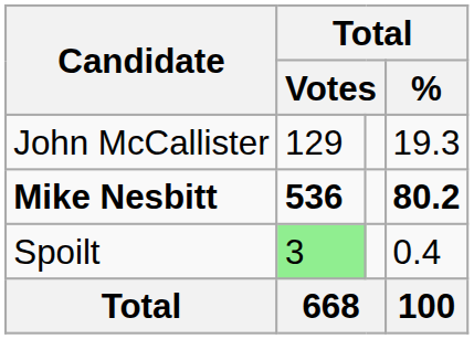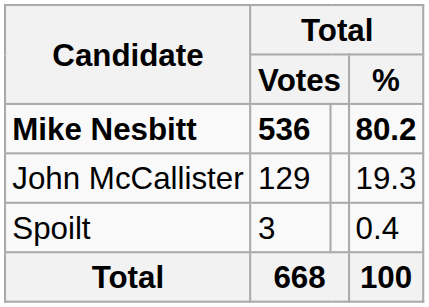rows swapped: Mike Nesbitt <-> John McCallister
Spoilt | column 2: lightgreen background -> no background
